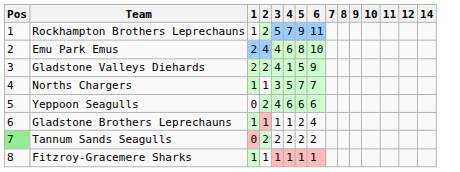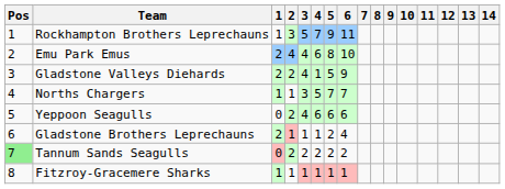+ column: 13
Rockhampton Brothers Leprechauns | 2: 2 -> 3
Gladstone Brothers Leprechauns | 1: 1 -> 2
